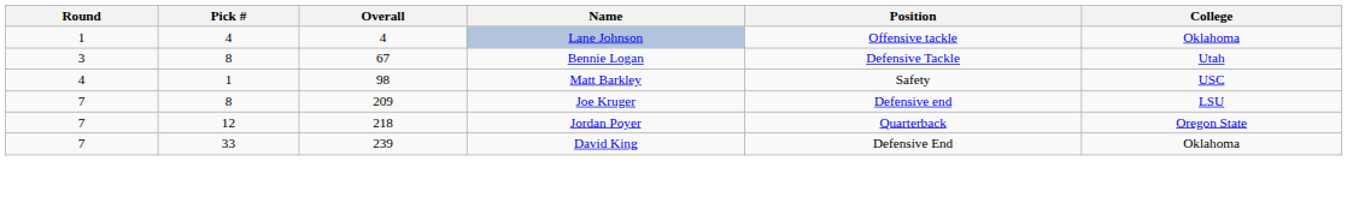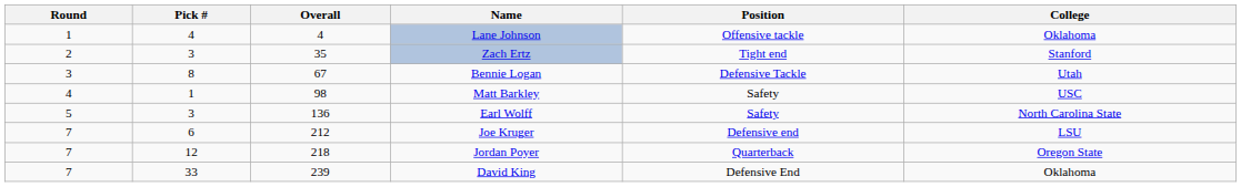+ row: 2 | 3 | 35 | Zach Ertz | Tight end | Stanford
+ row: 5 | 3 | 136 | Earl Wolff | Safety | North Carolina State
Joe Kruger | Pick #: 8 -> 6
Joe Kruger | Overall: 209 -> 212
